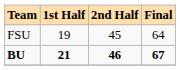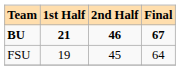rows swapped: FSU <-> BU
